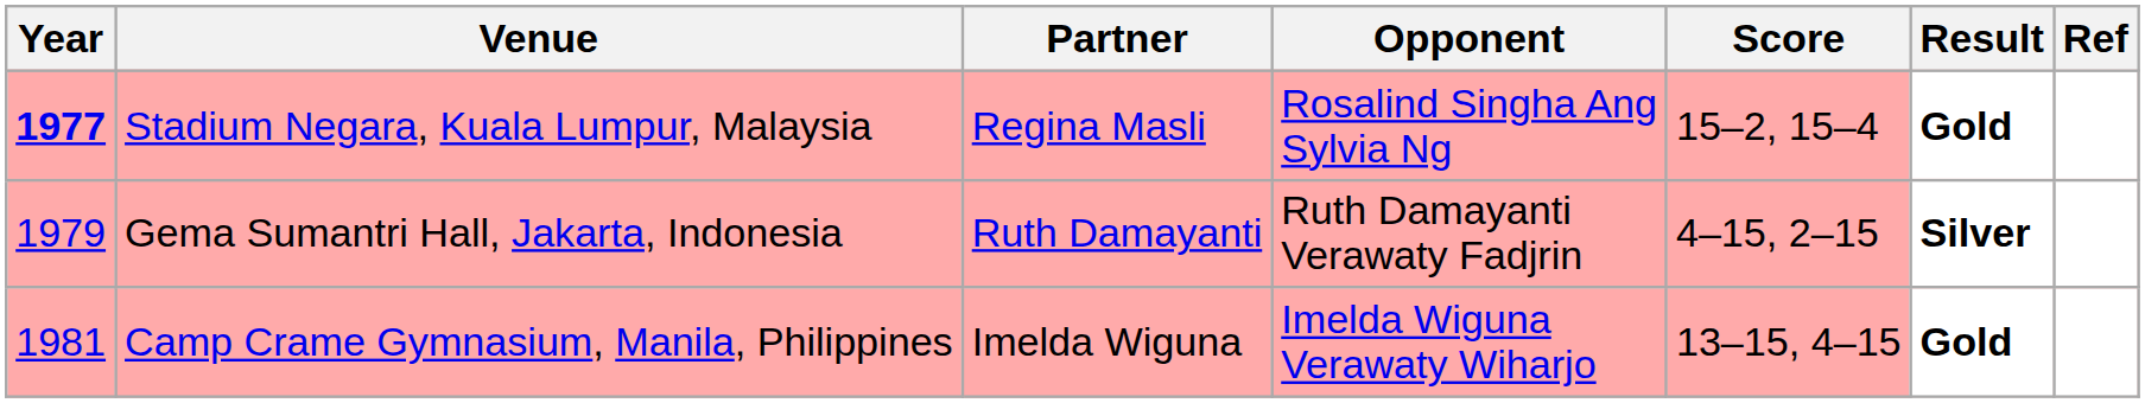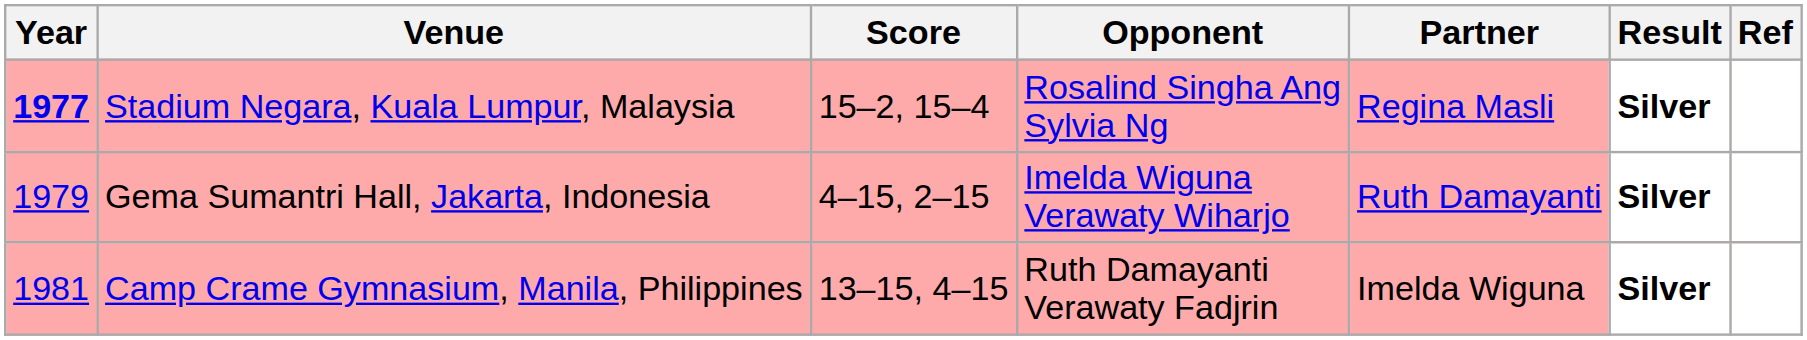columns swapped: Partner <-> Score
Stadium Negara, Kuala Lumpur, Malaysia | Result: Gold -> Silver
Gema Sumantri Hall, Jakarta, Indonesia | Opponent: Ruth Damayanti Verawaty Fadjrin -> Imelda Wiguna Verawaty Wiharjo
Camp Crame Gymnasium, Manila, Philippines | Opponent: Imelda Wiguna Verawaty Wiharjo -> Ruth Damayanti Verawaty Fadjrin
Camp Crame Gymnasium, Manila, Philippines | Result: Gold -> Silver
